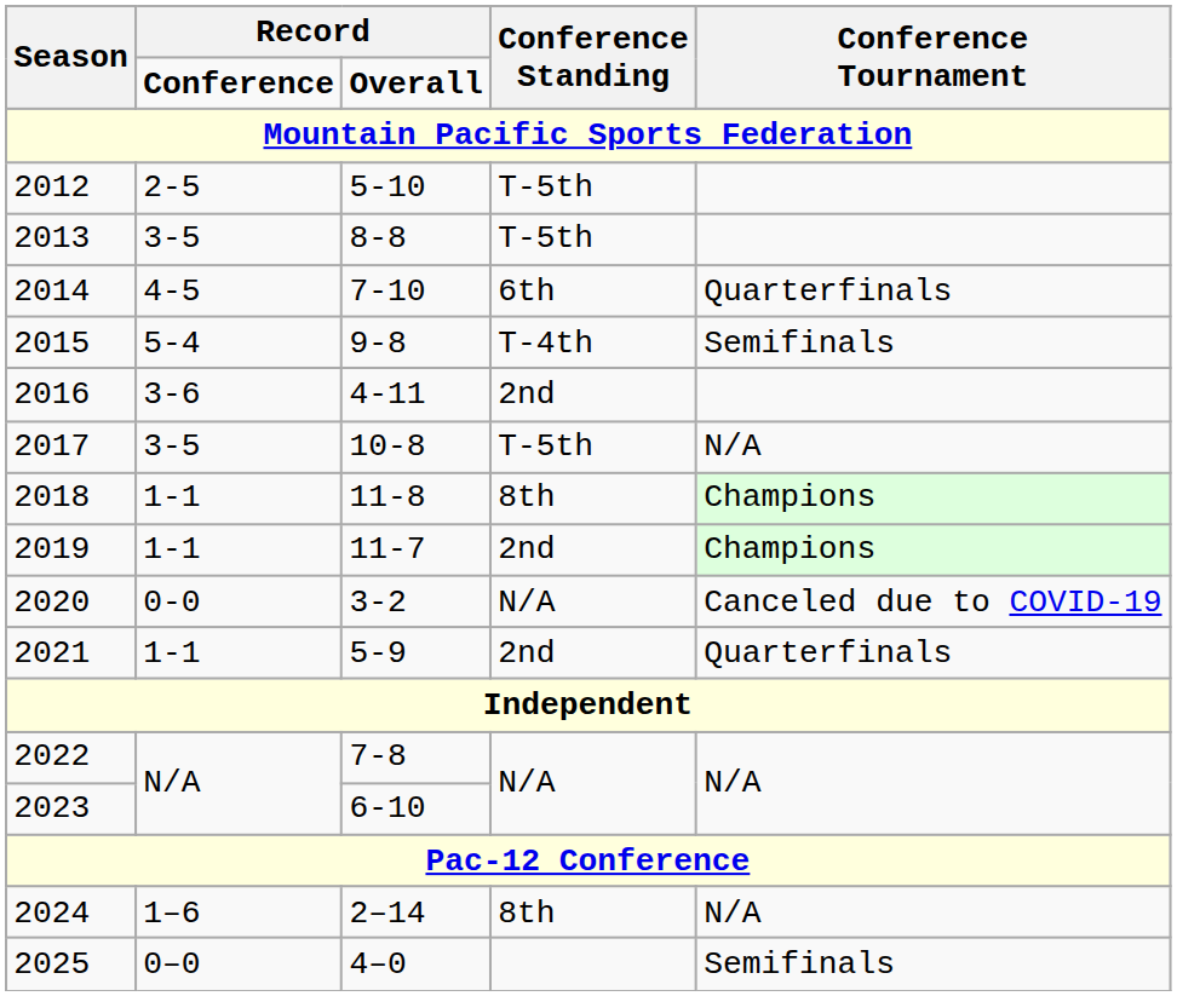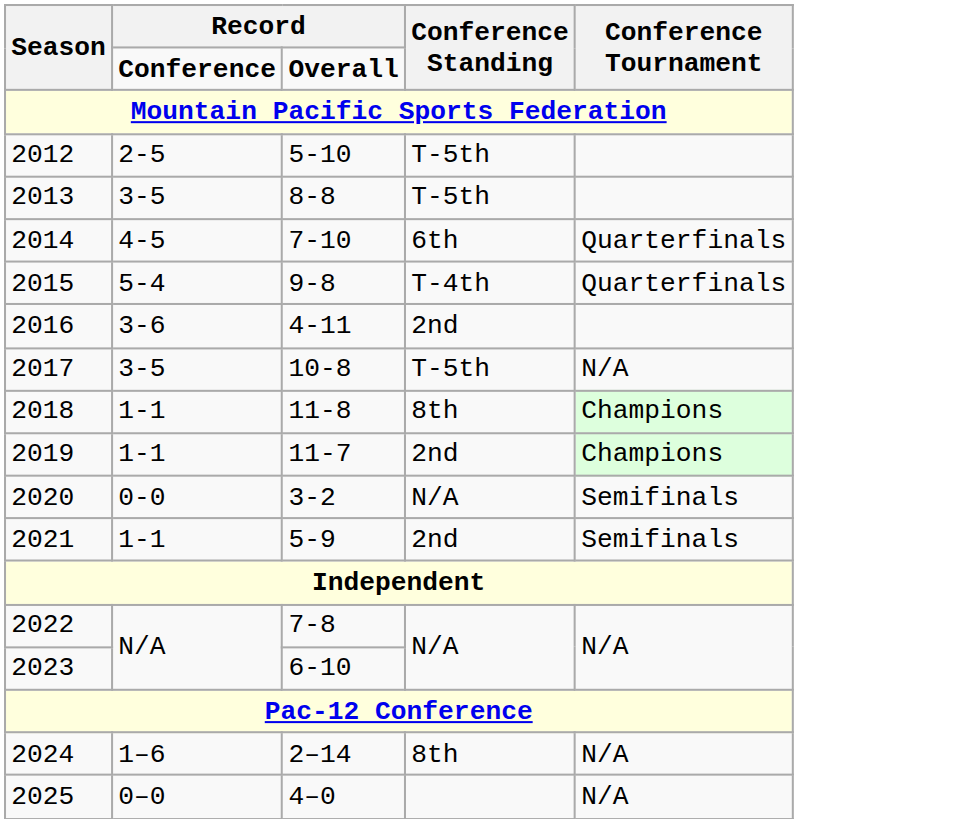2015 | Conference Tournament: Semifinals -> Quarterfinals
2020 | Conference Tournament: Canceled due to COVID-19 -> Semifinals
2021 | Conference Tournament: Quarterfinals -> Semifinals
2025 | Conference Tournament: Semifinals -> N/A
